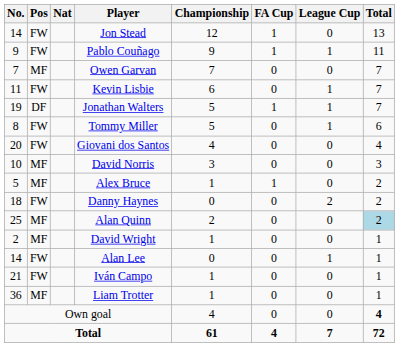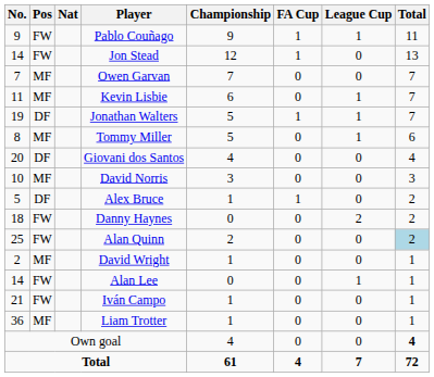rows swapped: Jon Stead <-> Pablo Couñago
Kevin Lisbie | Pos: FW -> MF
Tommy Miller | Pos: FW -> MF
Giovani dos Santos | Pos: FW -> DF
Alex Bruce | Pos: MF -> DF
Alan Quinn | Pos: MF -> FW
